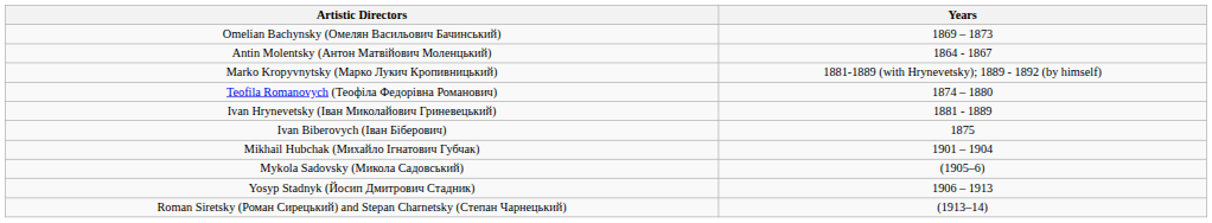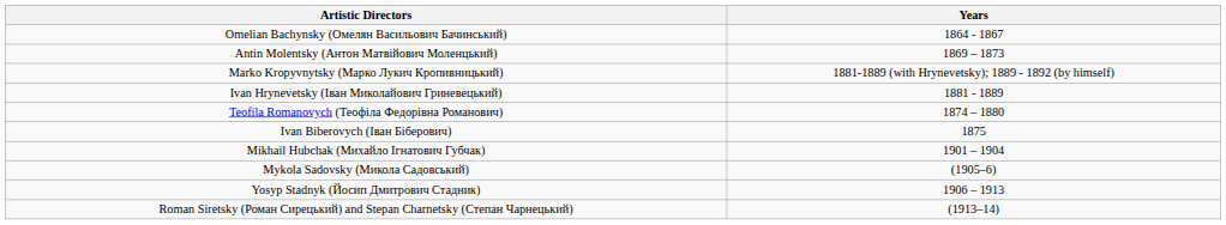Omelian Bachynsky (Омелян Васильович Бачинський) | Years: 1869 – 1873 -> 1864 - 1867
Antin Molentsky (Антон Матвійович Моленцький) | Years: 1864 - 1867 -> 1869 – 1873
rows swapped: Teofila Romanovych (Теофіла Федорівна Романович) <-> Ivan Hrynevetsky (Іван Миколайович Гриневецький)
